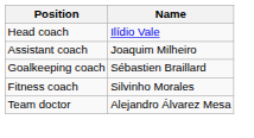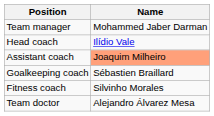+ row: Team manager | Mohammed Jaber Darman
Assistant coach | Name: no background -> lightsalmon background
